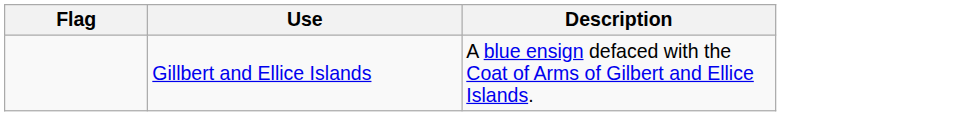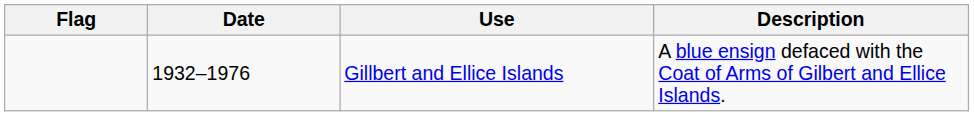+ column: Date | 1932–1976
